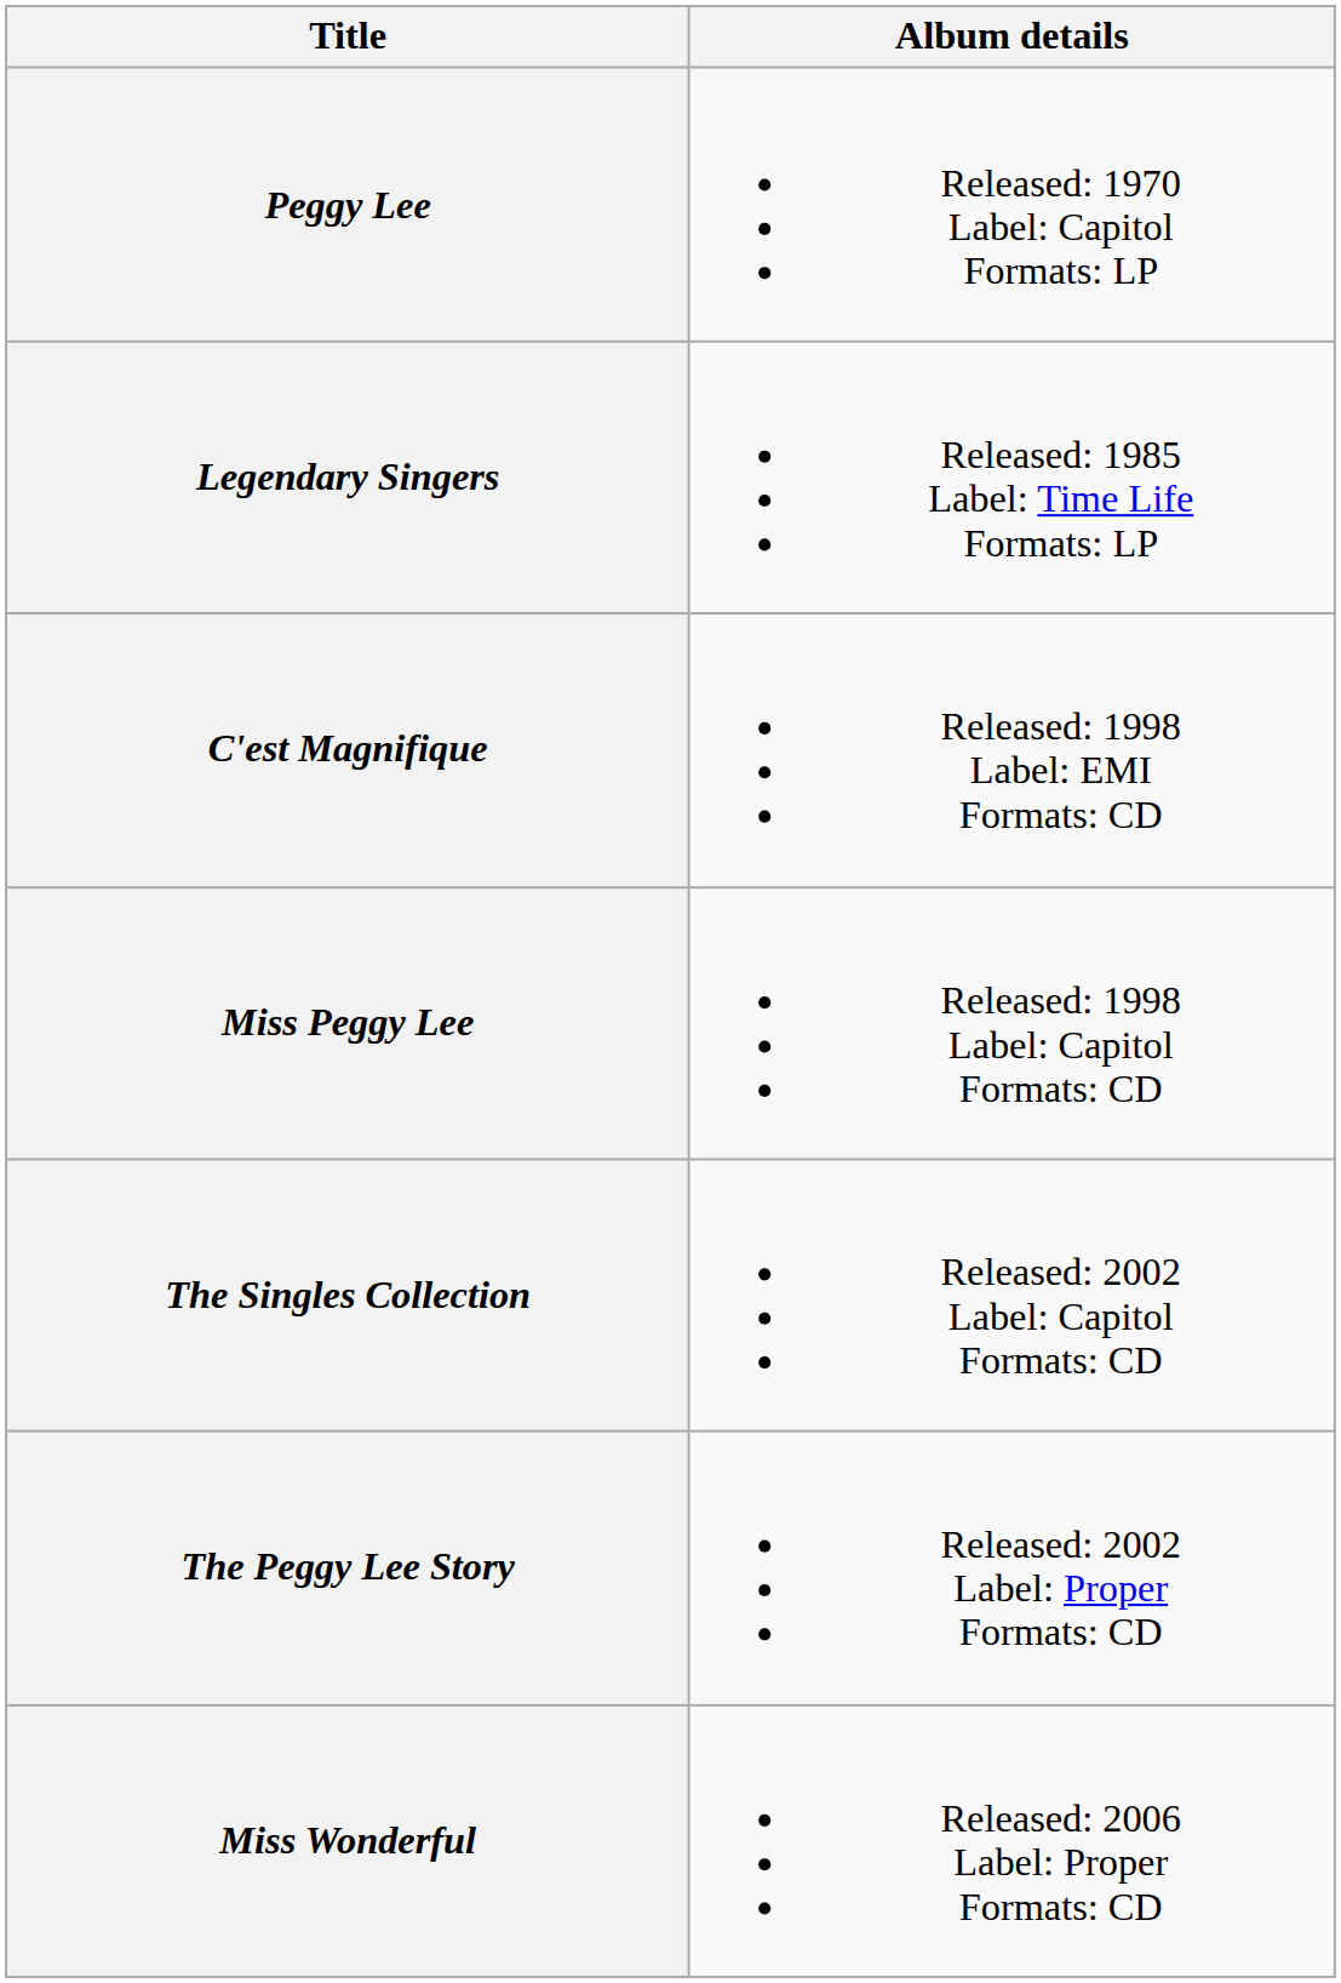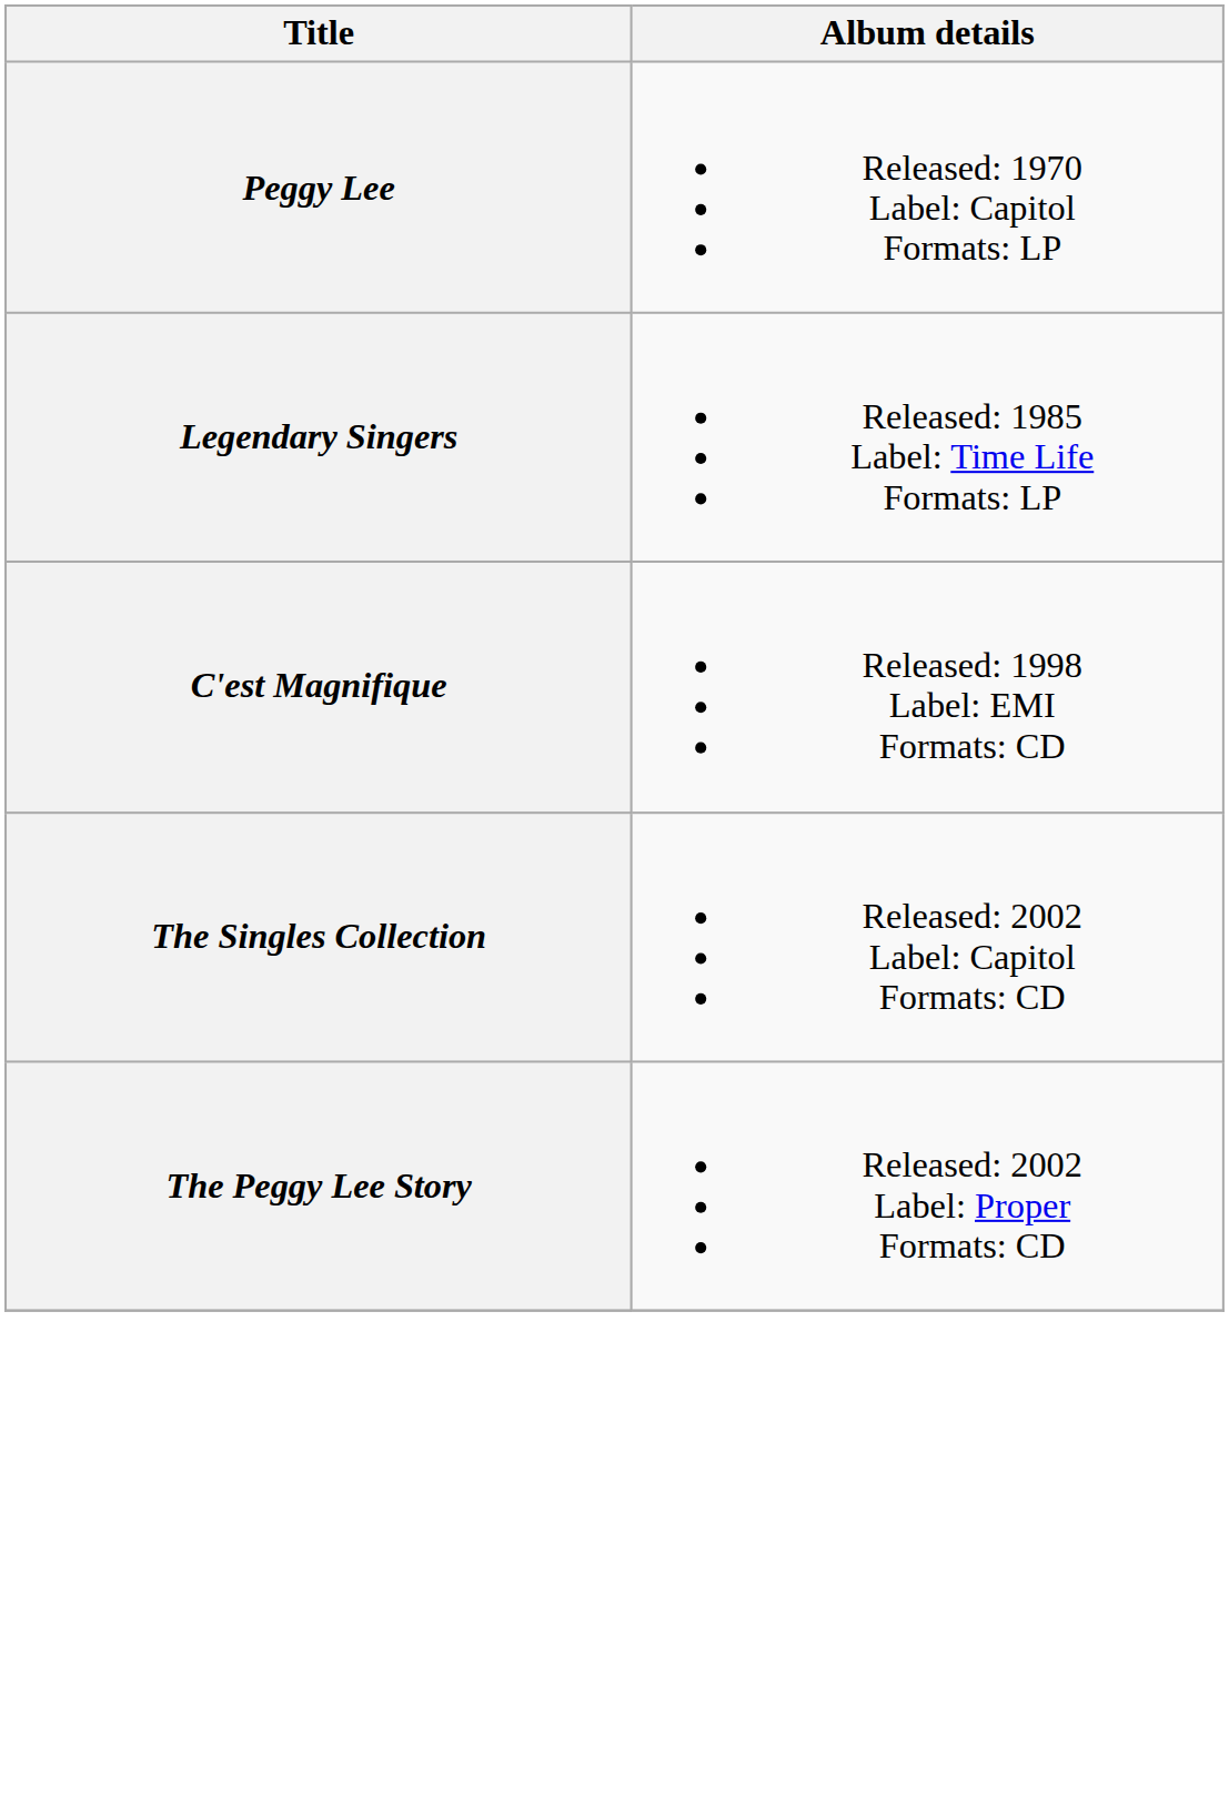- row: Miss Peggy Lee | Released: 1998 Label: Capitol Formats: CD
- row: Miss Wonderful | Released: 2006 Label: Proper Formats: CD
